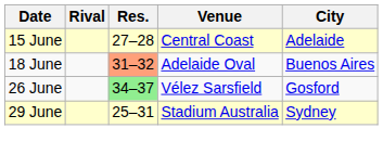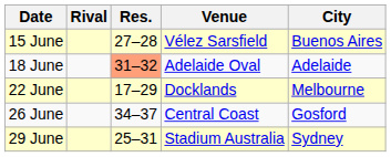15 June | Venue: Central Coast -> Vélez Sarsfield
15 June | City: Adelaide -> Buenos Aires
18 June | City: Buenos Aires -> Adelaide
+ row: 22 June | 17–29 | Docklands | Melbourne
26 June | Res.: lightgreen background -> no background
26 June | Venue: Vélez Sarsfield -> Central Coast
